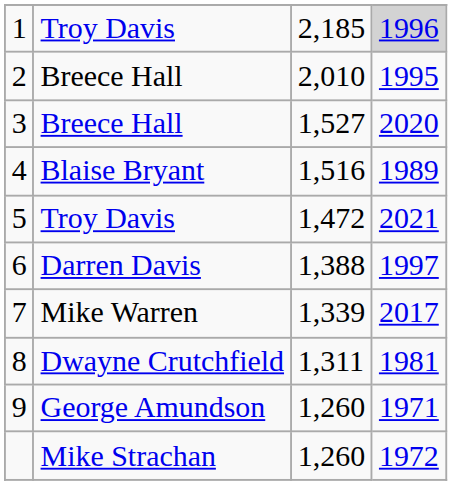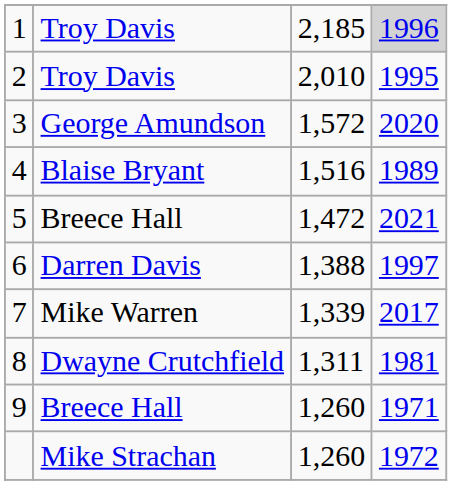2 | column 2: Breece Hall -> Troy Davis
3 | column 2: Breece Hall -> George Amundson
3 | column 3: 1,527 -> 1,572
5 | column 2: Troy Davis -> Breece Hall
9 | column 2: George Amundson -> Breece Hall
